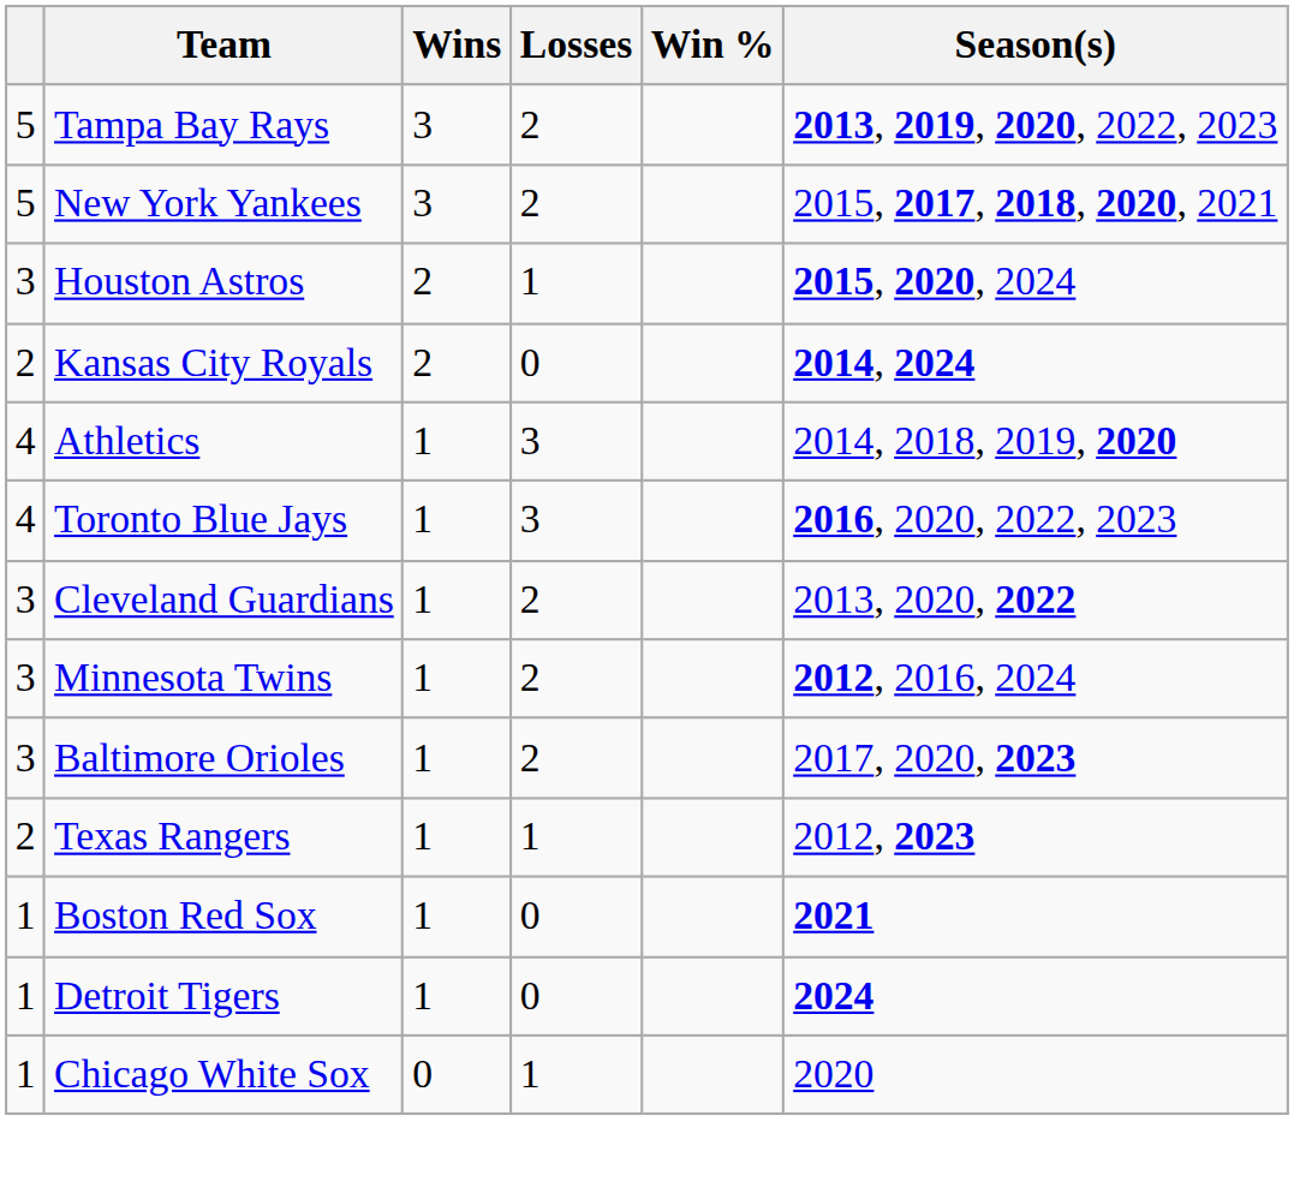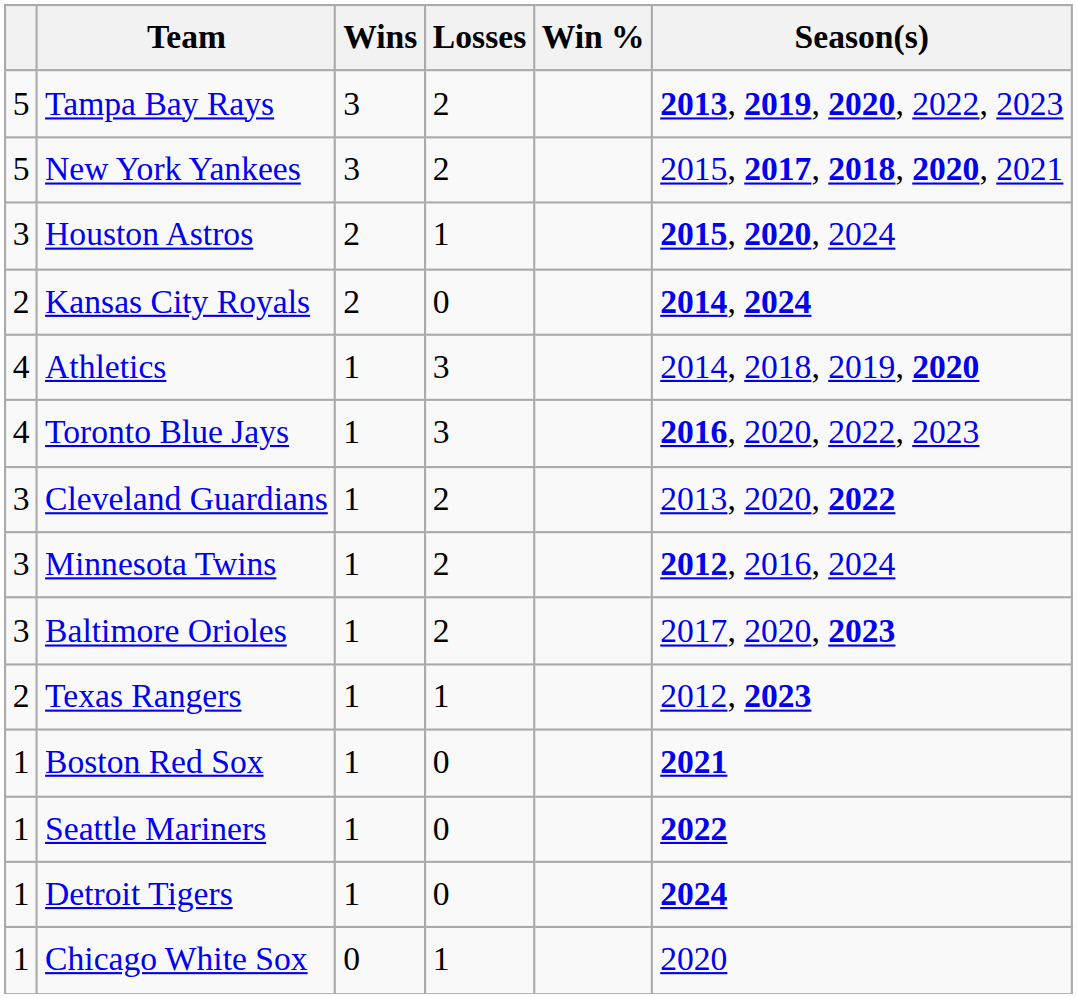+ row: 1 | Seattle Mariners | 1 | 0 | 2022
